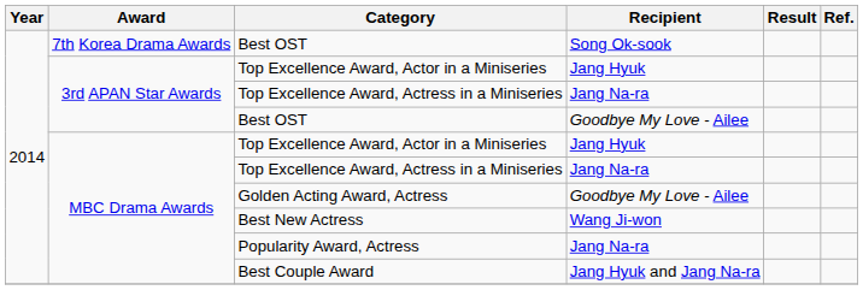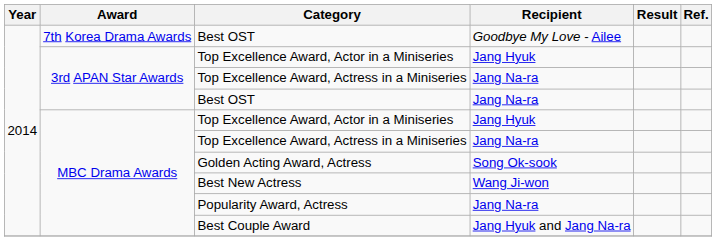7th Korea Drama Awards / Best OST | Recipient: Song Ok-sook -> Goodbye My Love - Ailee
3rd APAN Star Awards / Best OST | Recipient: Goodbye My Love - Ailee -> Jang Na-ra
Golden Acting Award, Actress | Recipient: Goodbye My Love - Ailee -> Song Ok-sook
